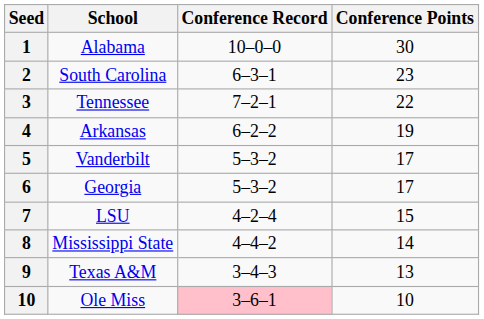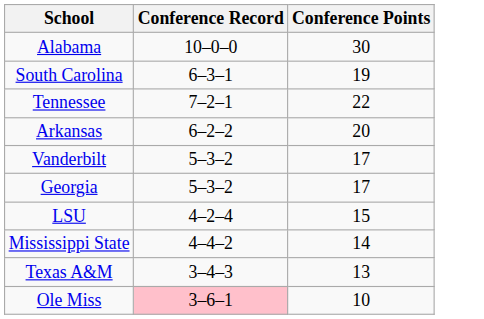- column: Seed | 1 | 2 | 3 | 4 | 5 | 6 | 7 | 8 | 9 | 10
South Carolina | Conference Points: 23 -> 19
Arkansas | Conference Points: 19 -> 20
